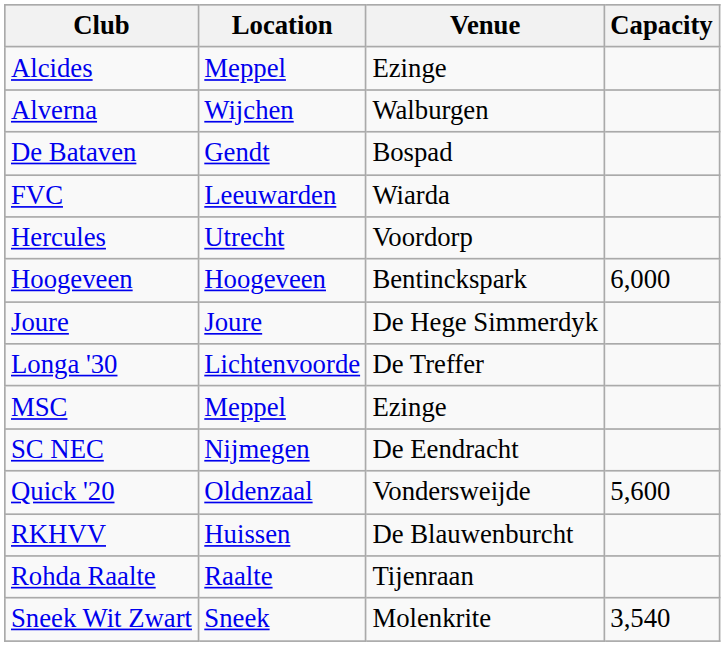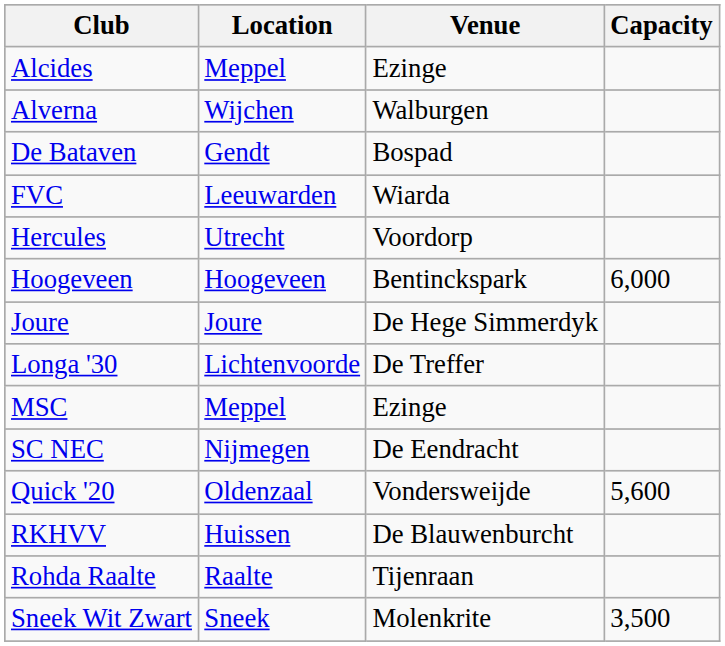Sneek Wit Zwart | Capacity: 3,540 -> 3,500
